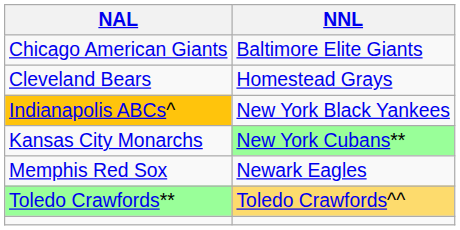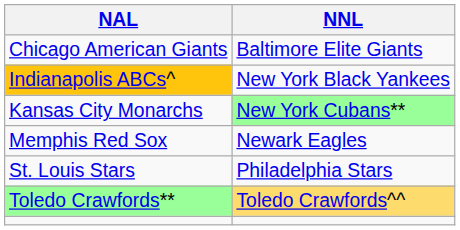- row: Cleveland Bears | Homestead Grays
+ row: St. Louis Stars | Philadelphia Stars
